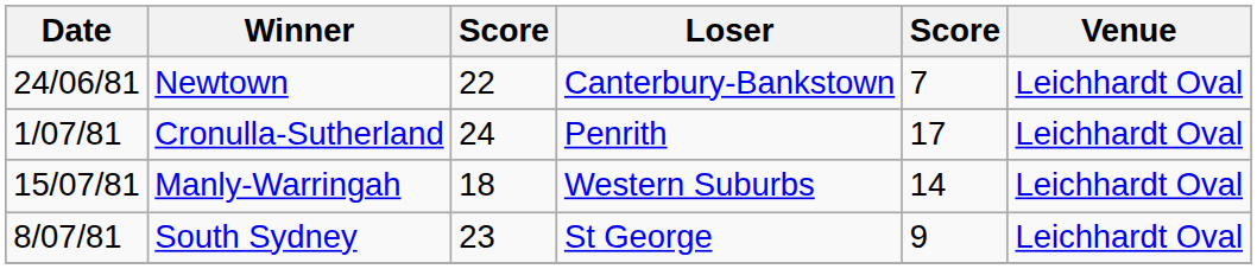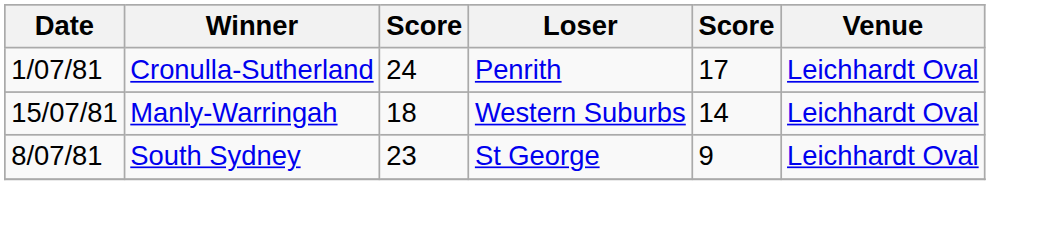- row: 24/06/81 | Newtown | 22 | Canterbury-Bankstown | 7 | Leichhardt Oval
